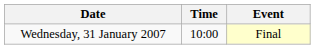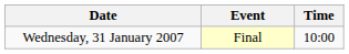columns swapped: Time <-> Event
